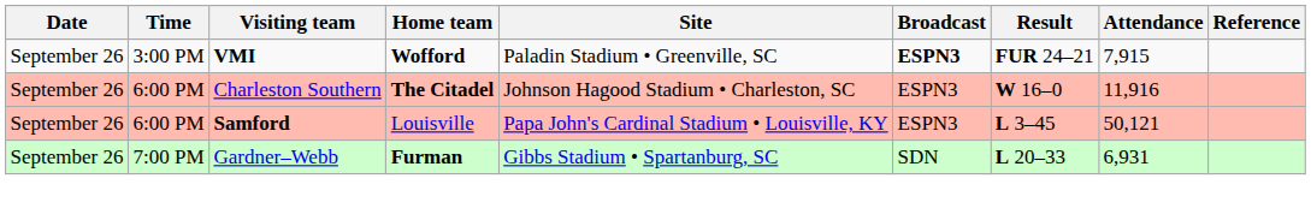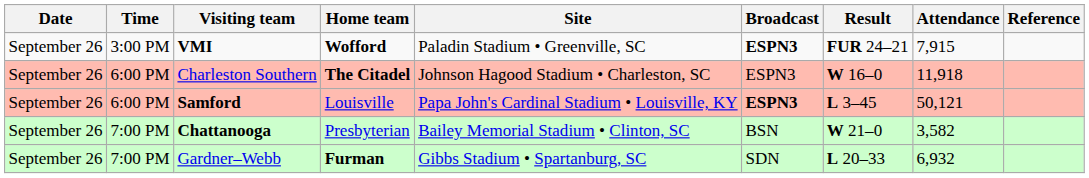Charleston Southern | Attendance: 11,916 -> 11,918
Samford | Broadcast: normal -> bold
+ row: September 26 | 7:00 PM | Chattanooga | Presbyterian | Bailey Memorial Stadium • Clinton, SC | BSN | W 21–0 | 3,582
Gardner–Webb | Attendance: 6,931 -> 6,932
